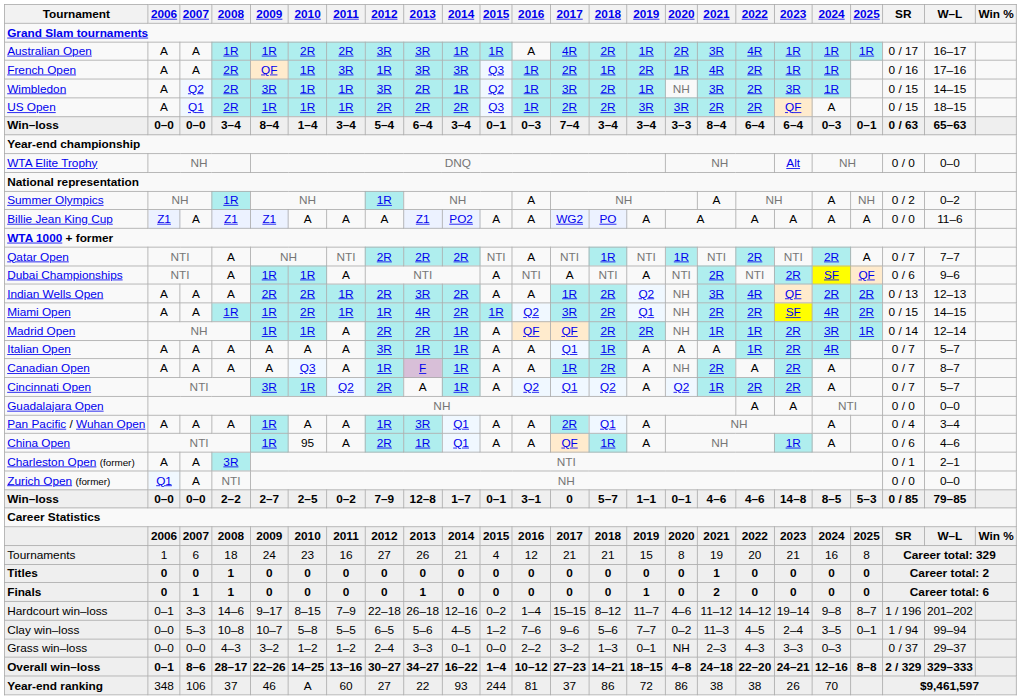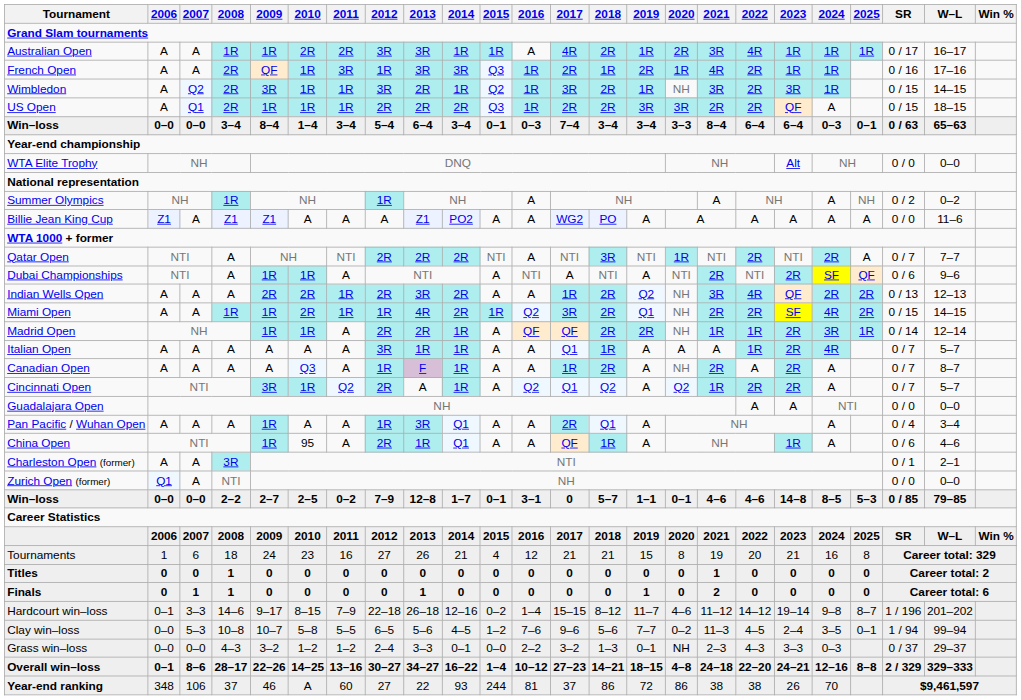Qatar Open | 2018: 1R -> 3R
